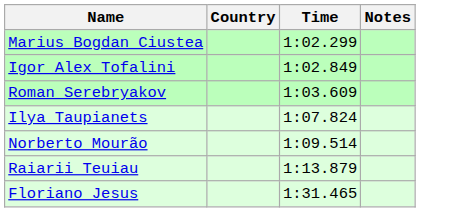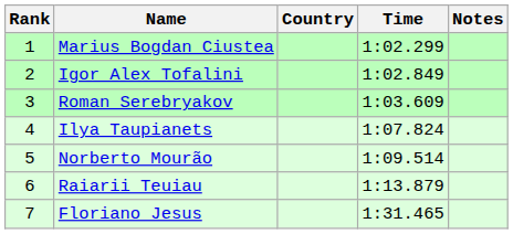+ column: Rank | 1 | 2 | 3 | 4 | 5 | 6 | 7
